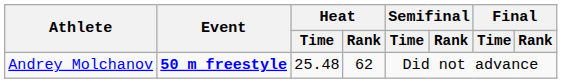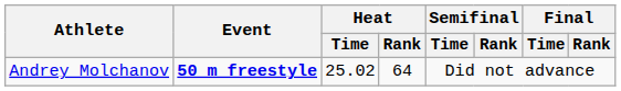Andrey Molchanov | Heat / Time: 25.48 -> 25.02
Andrey Molchanov | Heat / Rank: 62 -> 64
